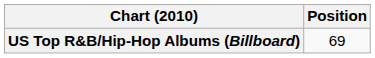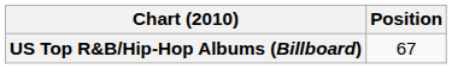US Top R&B/Hip-Hop Albums (Billboard) | Position: 69 -> 67
